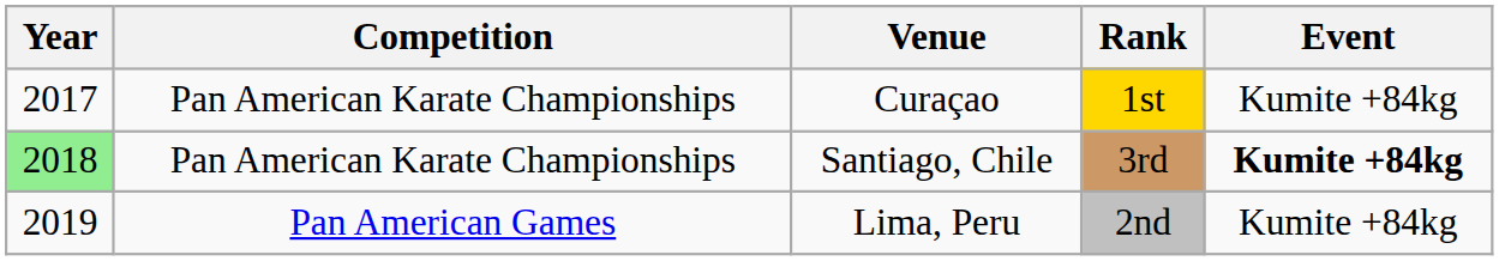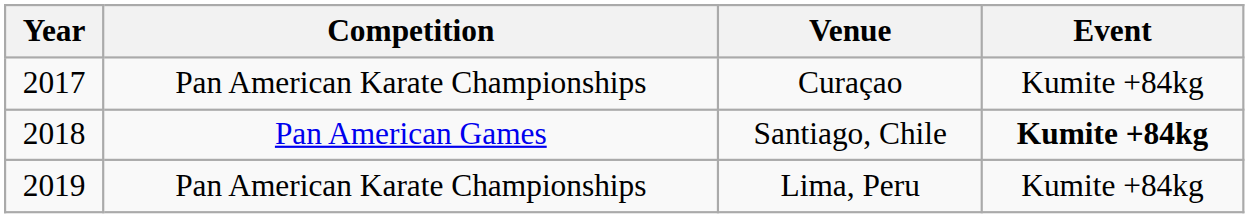- column: Rank | 1st | 3rd | 2nd
Santiago, Chile | Year: lightgreen background -> no background
Santiago, Chile | Competition: Pan American Karate Championships -> Pan American Games
Lima, Peru | Competition: Pan American Games -> Pan American Karate Championships
